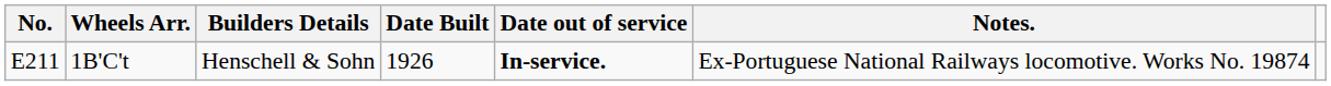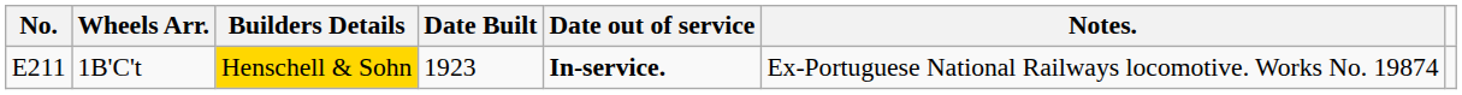1B'C't | Builders Details: no background -> gold background
1B'C't | Date Built: 1926 -> 1923
